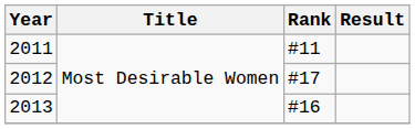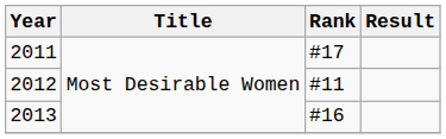2011 | Rank: #11 -> #17
2012 | Rank: #17 -> #11
